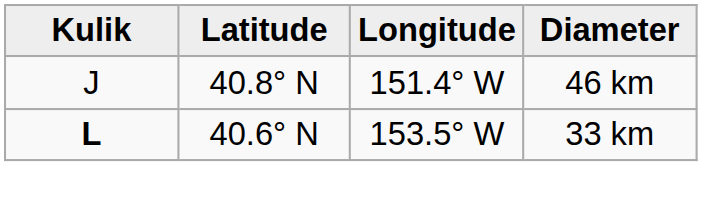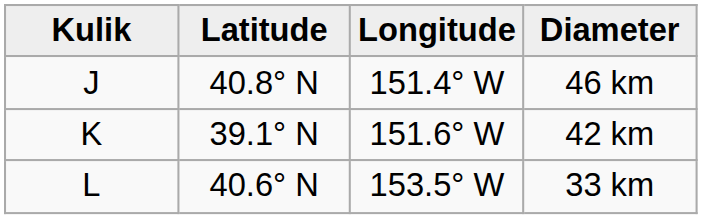+ row: K | 39.1° N | 151.6° W | 42 km
33 km | Kulik: bold -> normal
